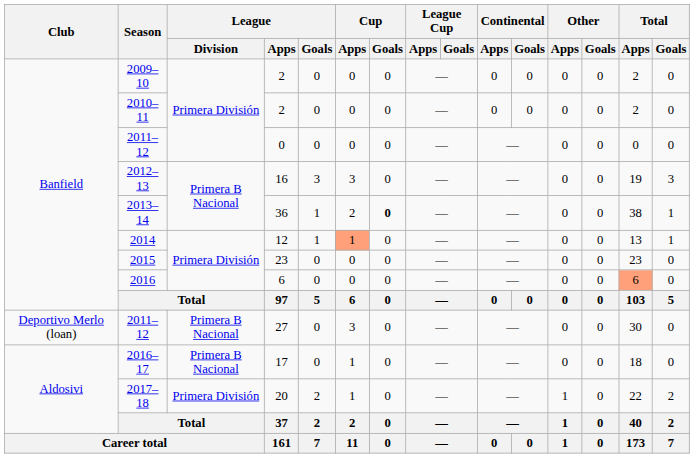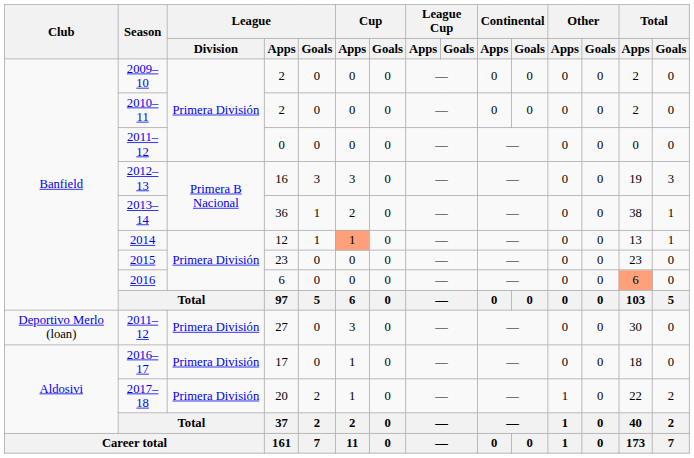2013–14 | Cup / Goals: bold -> normal
2011–12 / 27 | League / Division: Primera B Nacional -> Primera División
2016–17 | League / Division: Primera B Nacional -> Primera División
